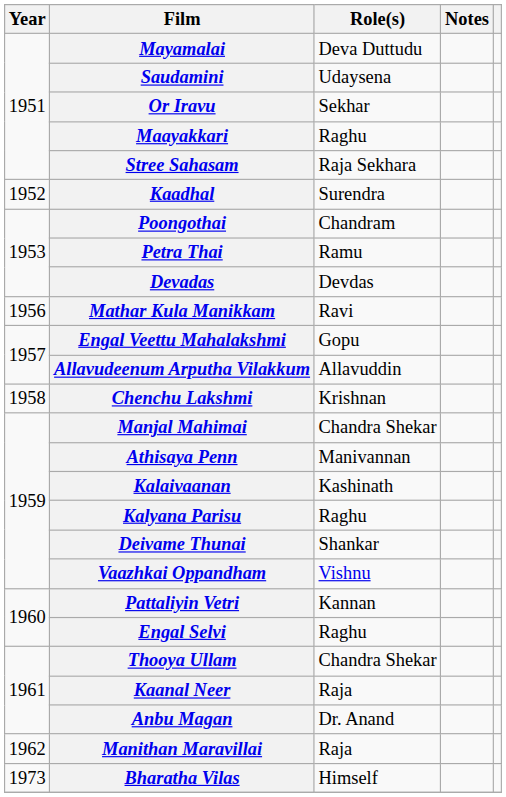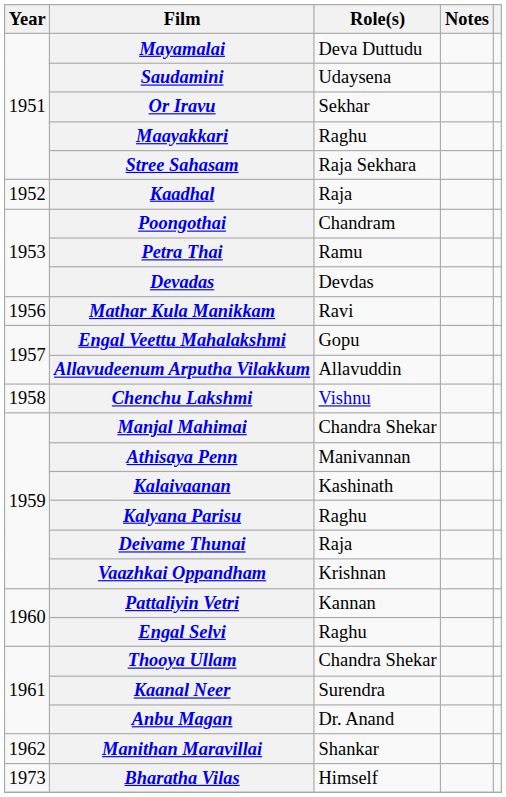Kaadhal | Role(s): Surendra -> Raja
Chenchu Lakshmi | Role(s): Krishnan -> Vishnu
Deivame Thunai | Role(s): Shankar -> Raja
Vaazhkai Oppandham | Role(s): Vishnu -> Krishnan
Kaanal Neer | Role(s): Raja -> Surendra
Manithan Maravillai | Role(s): Raja -> Shankar
